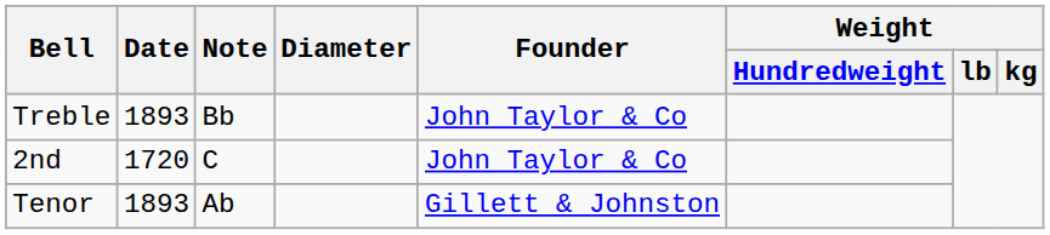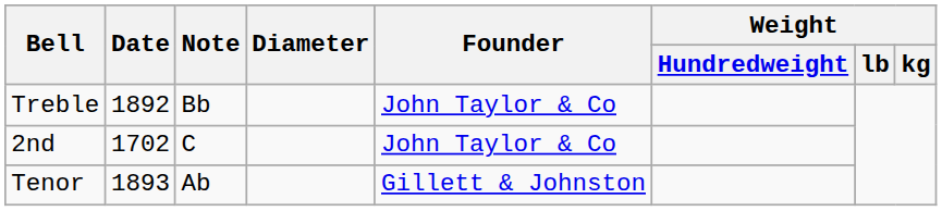Treble | Date: 1893 -> 1892
2nd | Date: 1720 -> 1702
